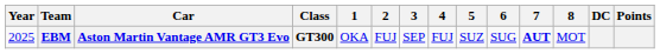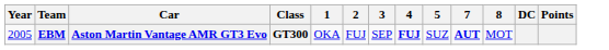- column: 6 | SUG
EBM | Year: 2025 -> 2005
EBM | 4: normal -> bold
